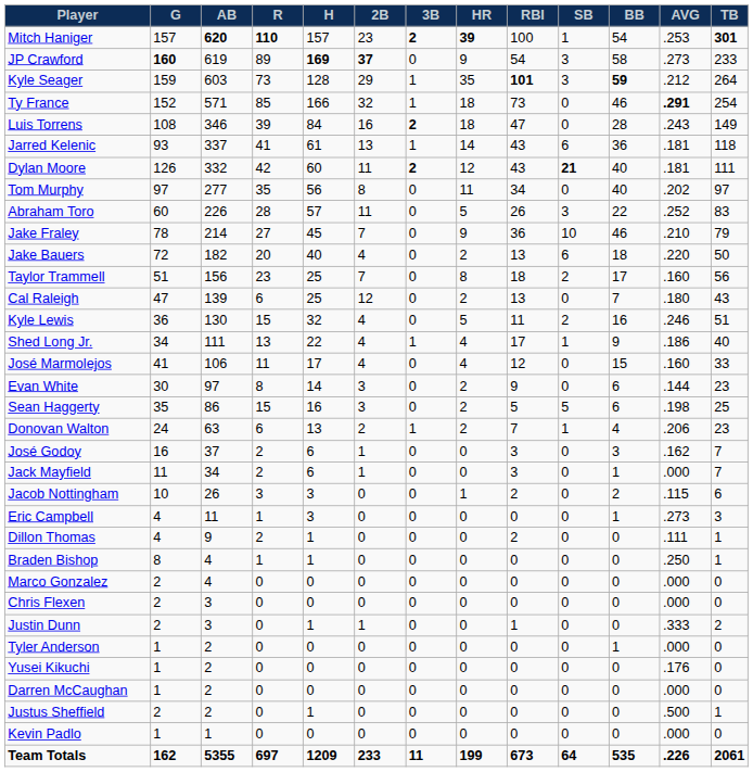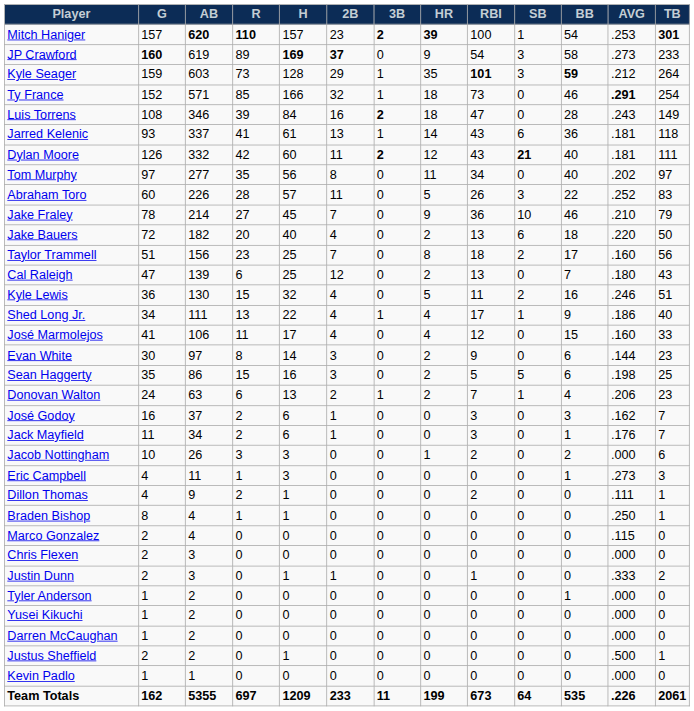Jack Mayfield | AVG: .000 -> .176
Jacob Nottingham | AVG: .115 -> .000
Marco Gonzalez | AVG: .000 -> .115
Yusei Kikuchi | AVG: .176 -> .000
